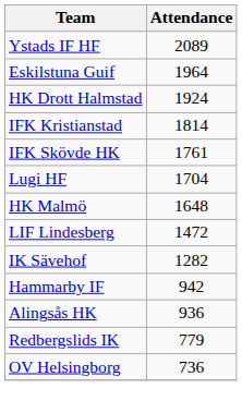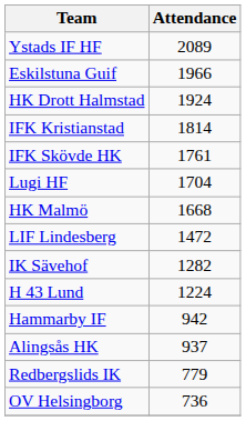Eskilstuna Guif | Attendance: 1964 -> 1966
HK Malmö | Attendance: 1648 -> 1668
+ row: H 43 Lund | 1224
Alingsås HK | Attendance: 936 -> 937
